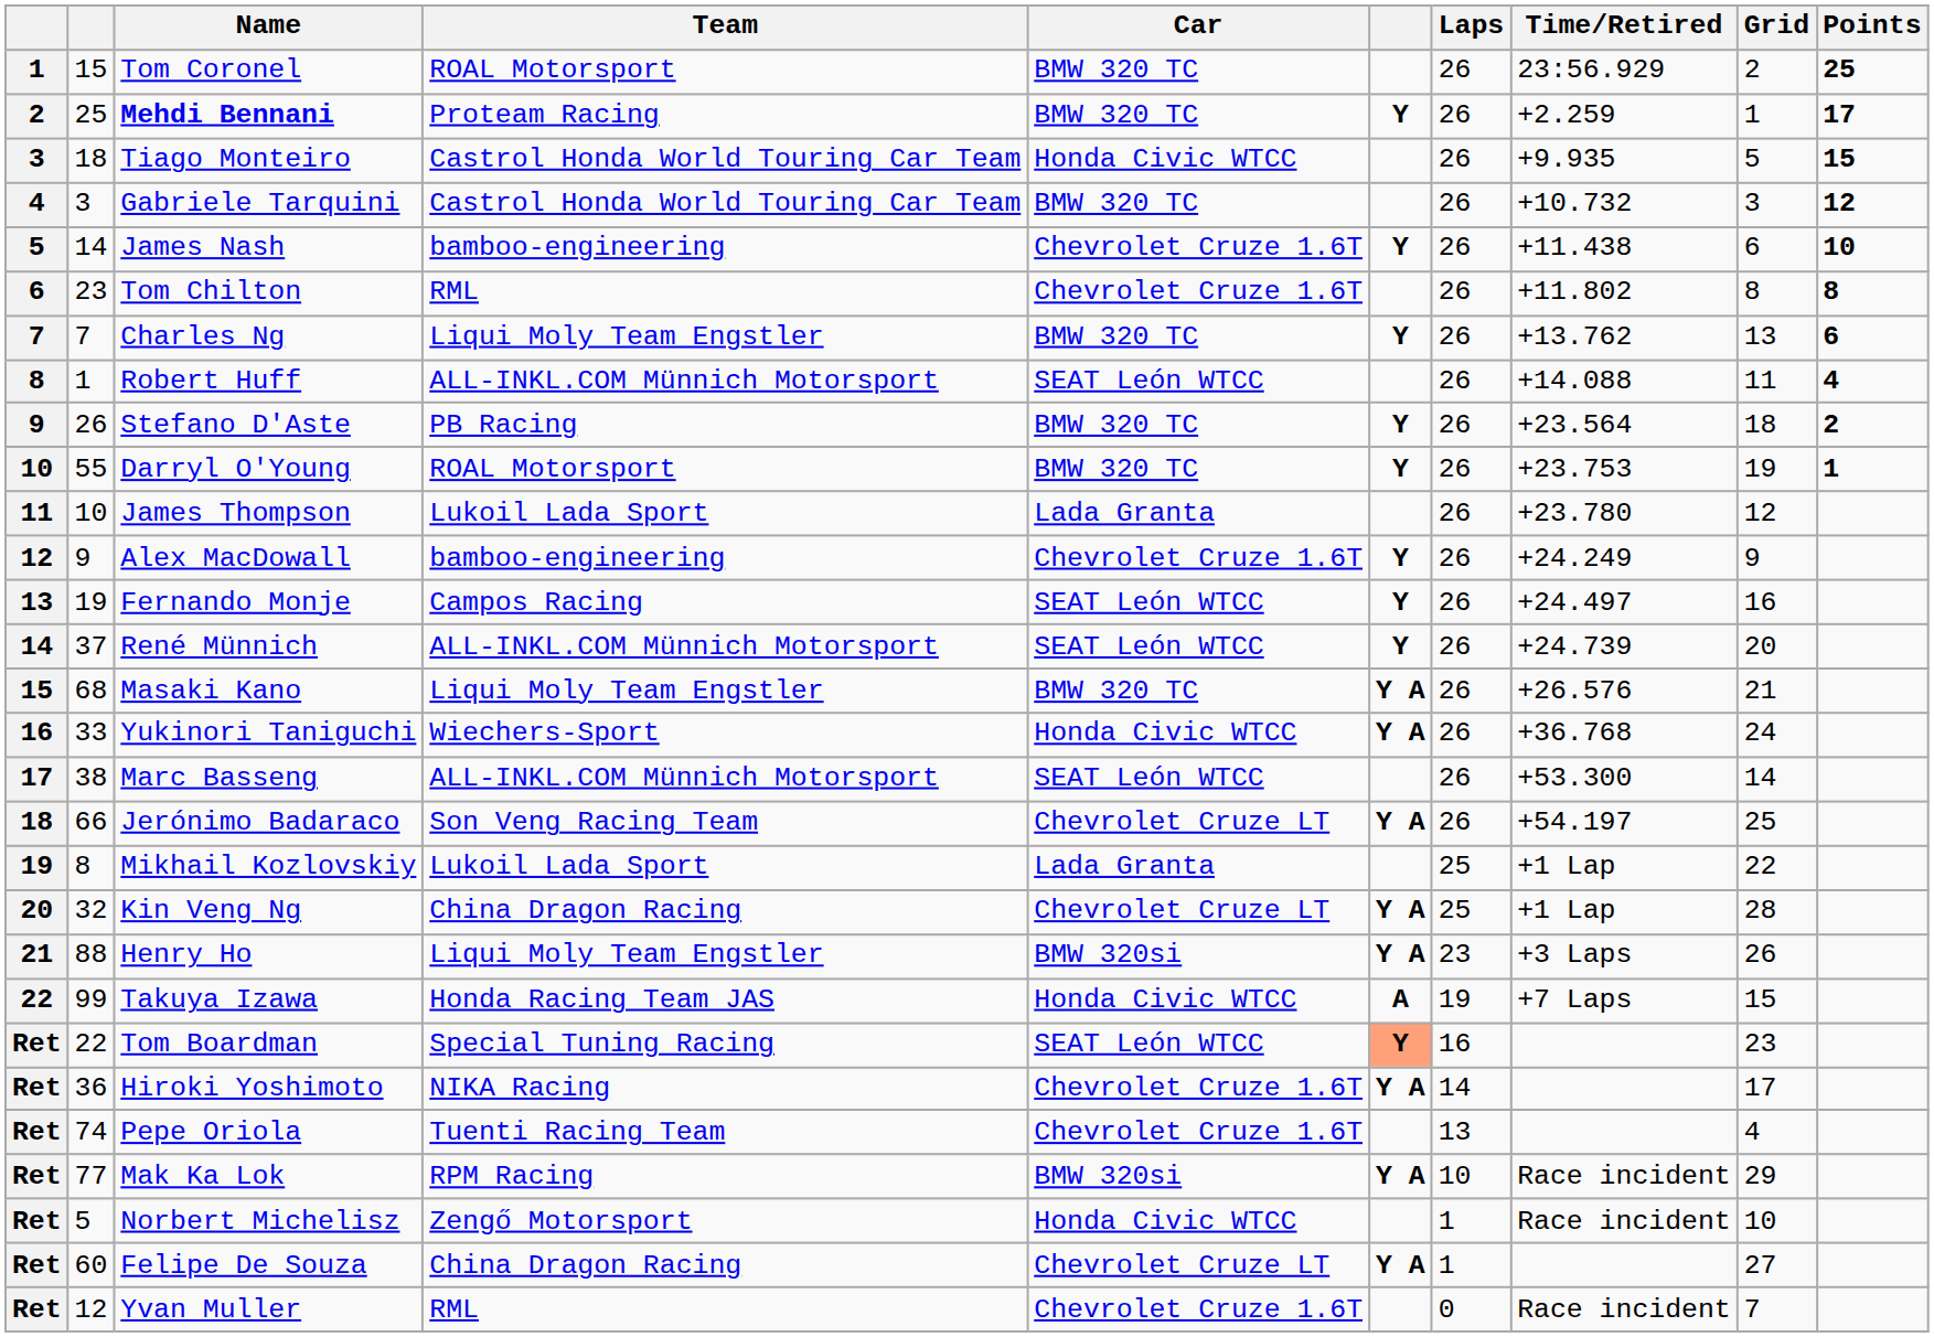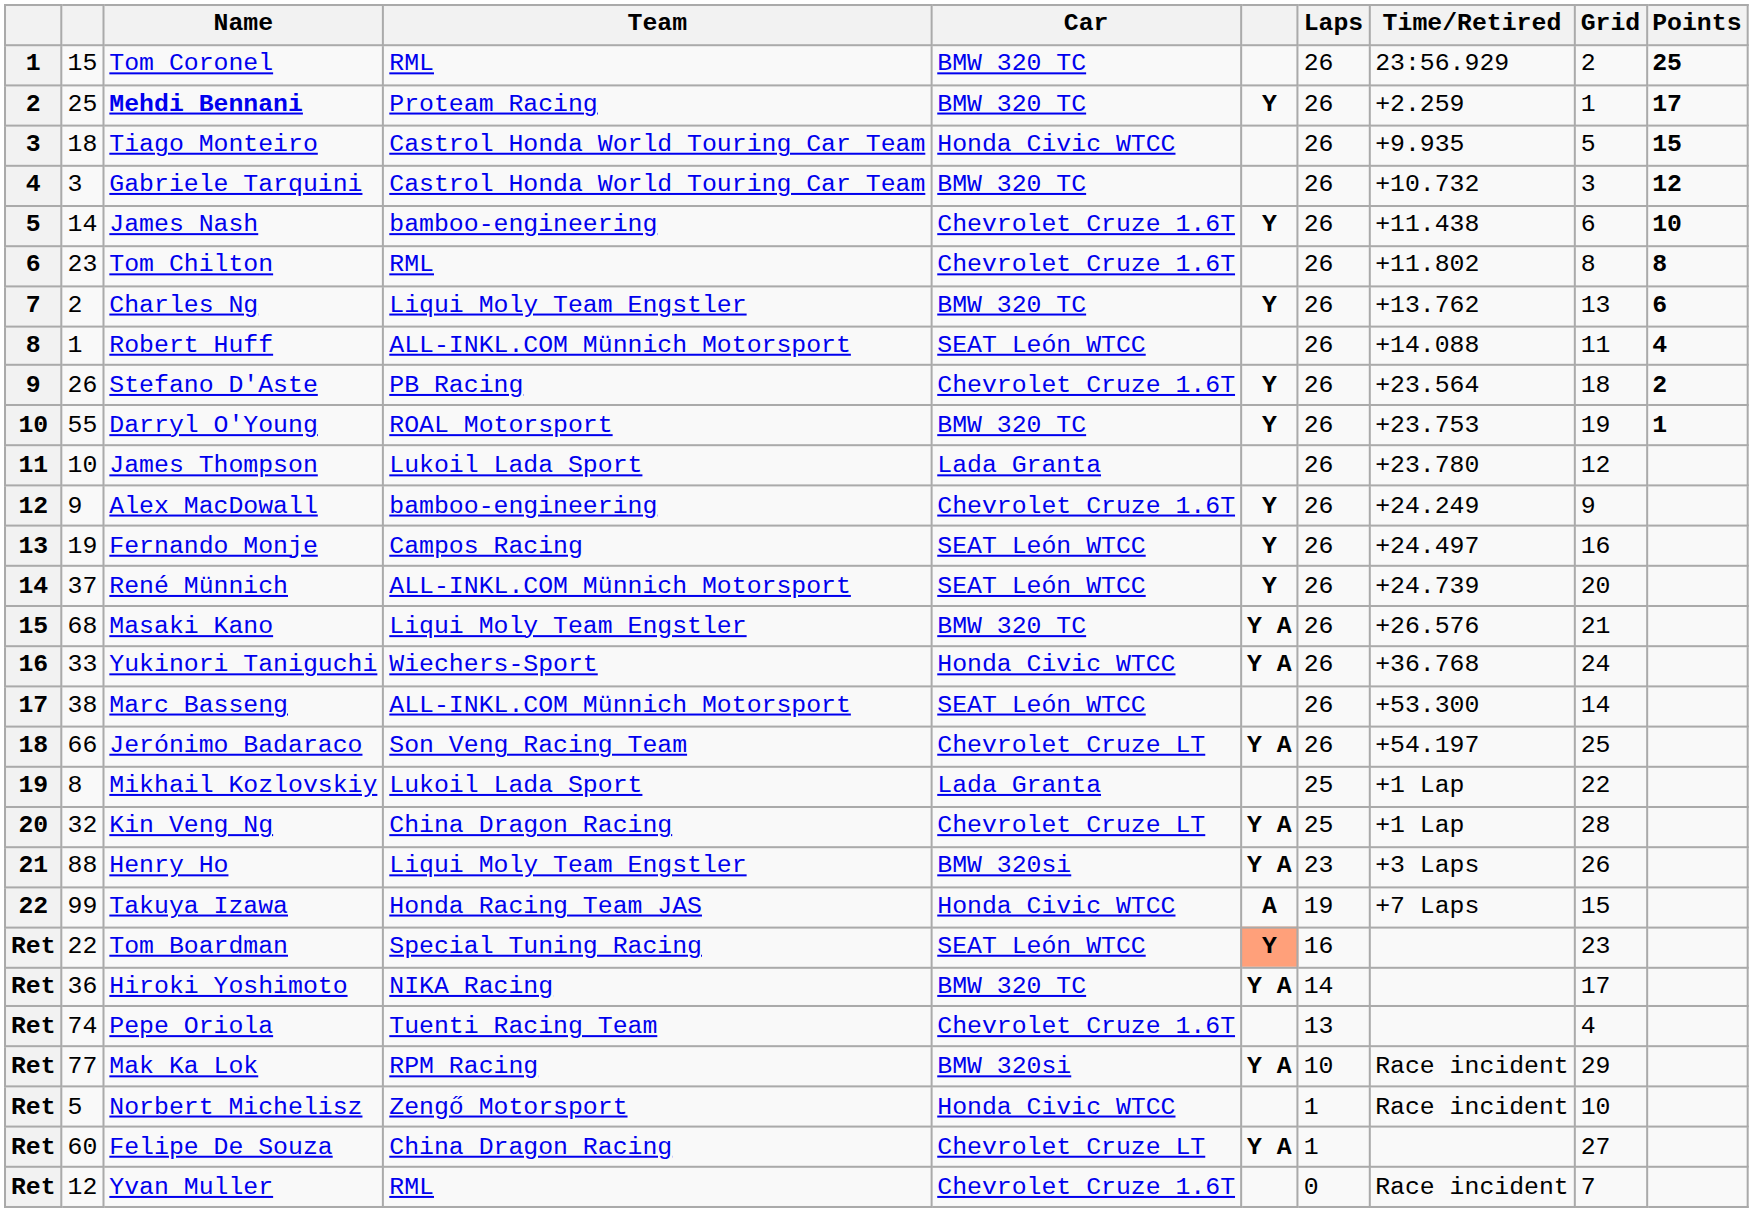Tom Coronel | Team: ROAL Motorsport -> RML
Charles Ng | column 2: 7 -> 2
Stefano D'Aste | Car: BMW 320 TC -> Chevrolet Cruze 1.6T
Hiroki Yoshimoto | Car: Chevrolet Cruze 1.6T -> BMW 320 TC
